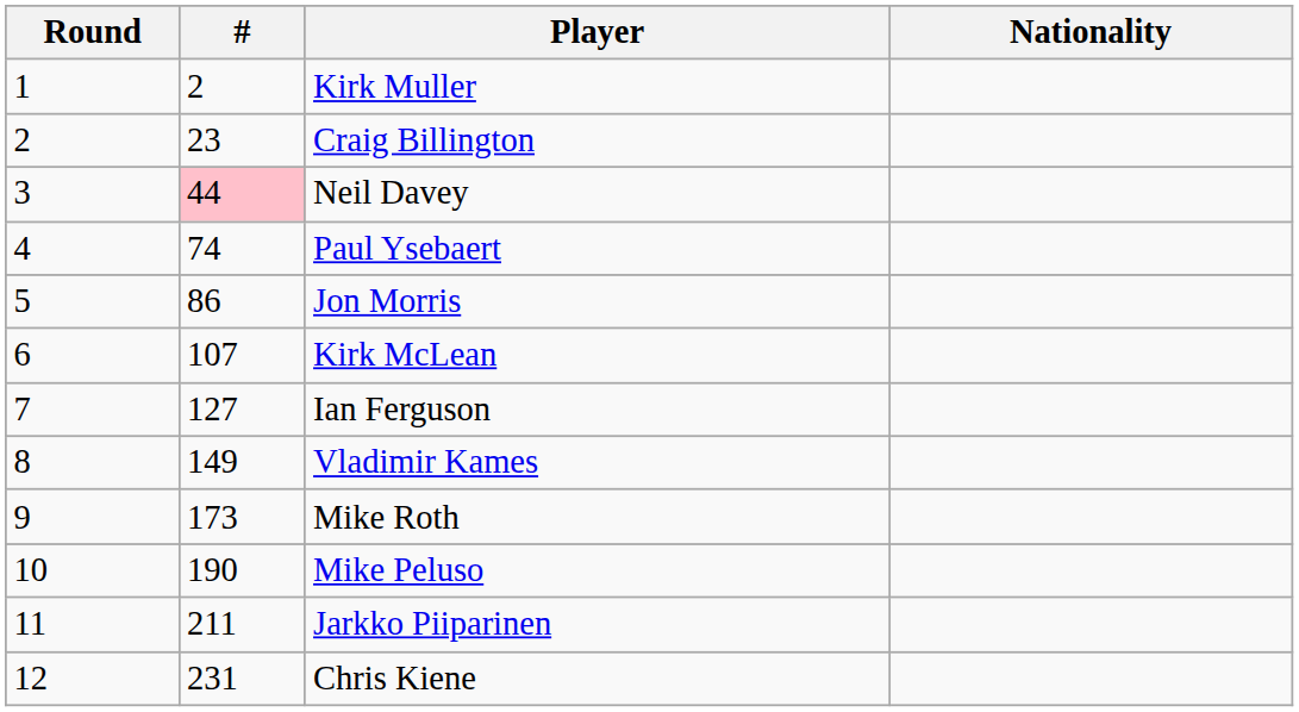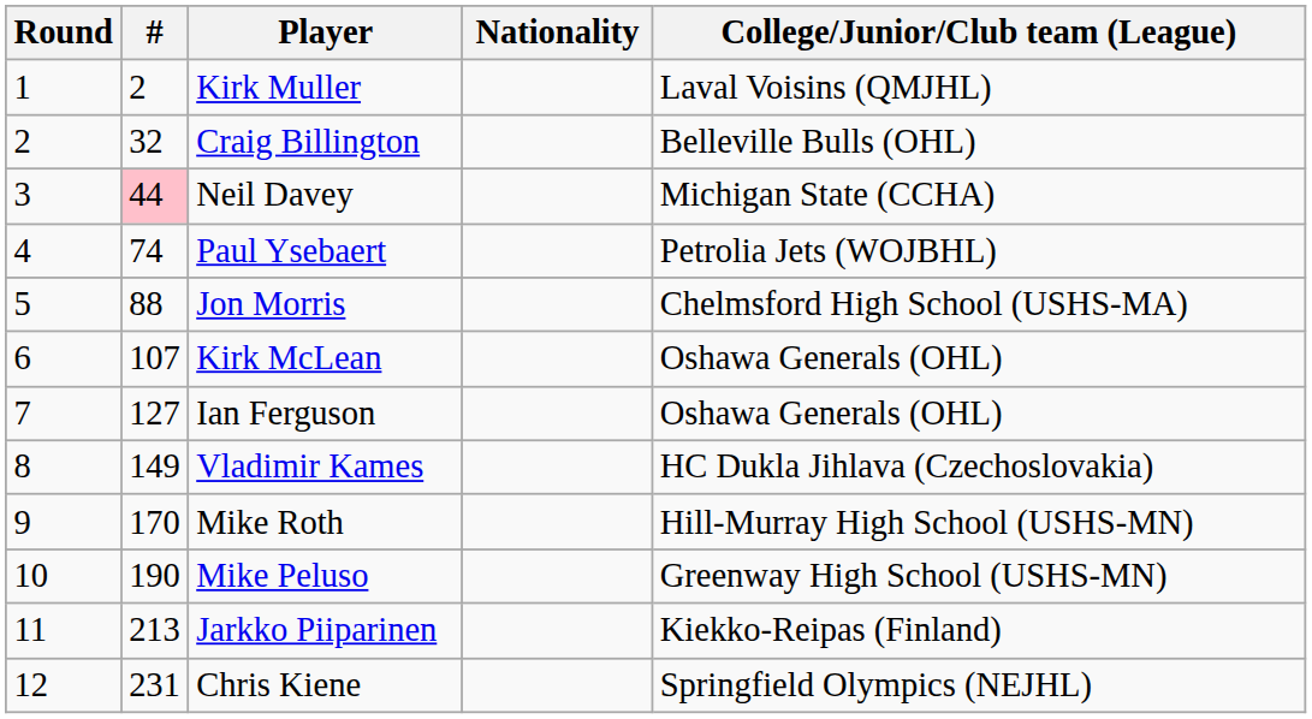+ column: College/Junior/Club team (League) | Laval Voisins (QMJHL) | Belleville Bulls (OHL) | Michigan State (CCHA) | Petrolia Jets (WOJBHL) | Chelmsford High School (USHS-MA) | Oshawa Generals (OHL) | Oshawa Generals (OHL) | HC Dukla Jihlava (Czechoslovakia) | Hill-Murray High School (USHS-MN) | Greenway High School (USHS-MN) | Kiekko-Reipas (Finland) | Springfield Olympics (NEJHL)
Craig Billington | #: 23 -> 32
Jon Morris | #: 86 -> 88
Mike Roth | #: 173 -> 170
Jarkko Piiparinen | #: 211 -> 213
